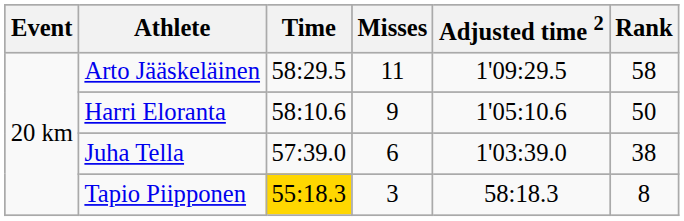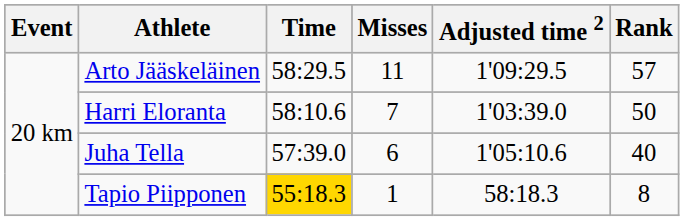Arto Jääskeläinen | Rank: 58 -> 57
Harri Eloranta | Misses: 9 -> 7
Harri Eloranta | Adjusted time 2: 1'05:10.6 -> 1'03:39.0
Juha Tella | Adjusted time 2: 1'03:39.0 -> 1'05:10.6
Juha Tella | Rank: 38 -> 40
Tapio Piipponen | Misses: 3 -> 1
